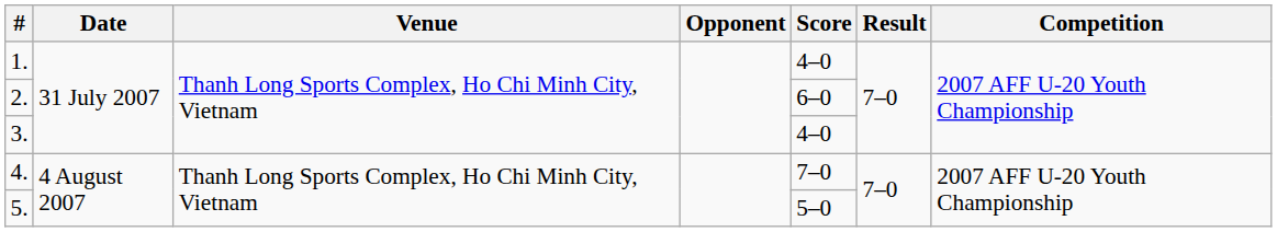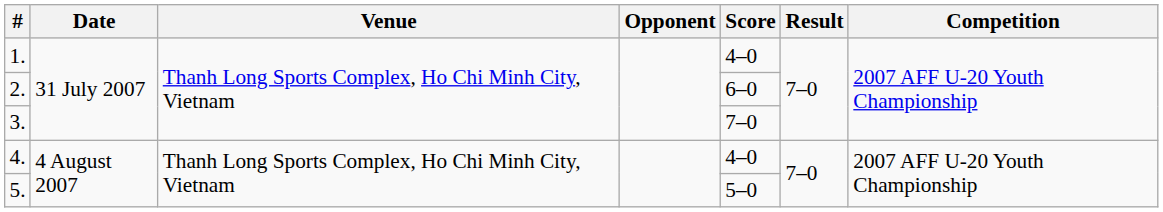3. | Score: 4–0 -> 7–0
4. | Score: 7–0 -> 4–0
